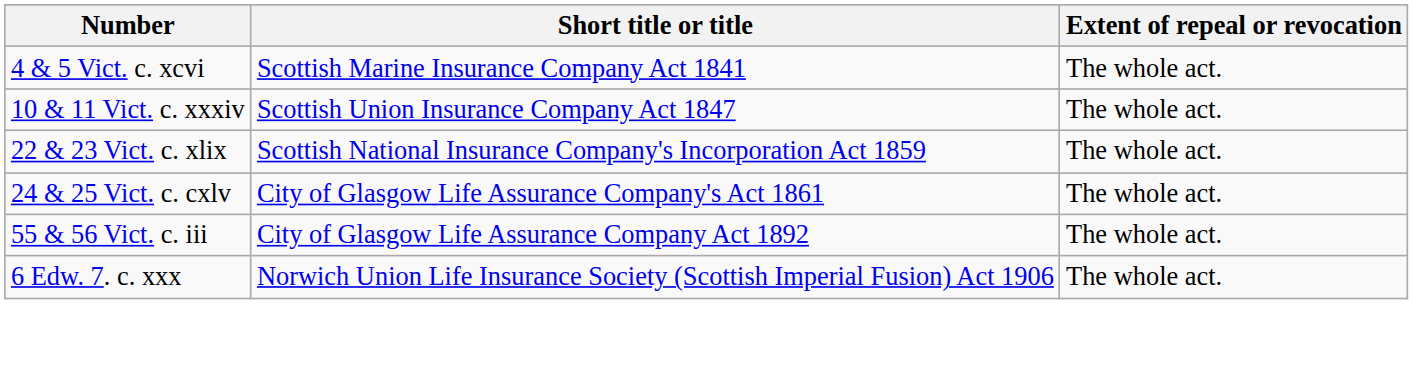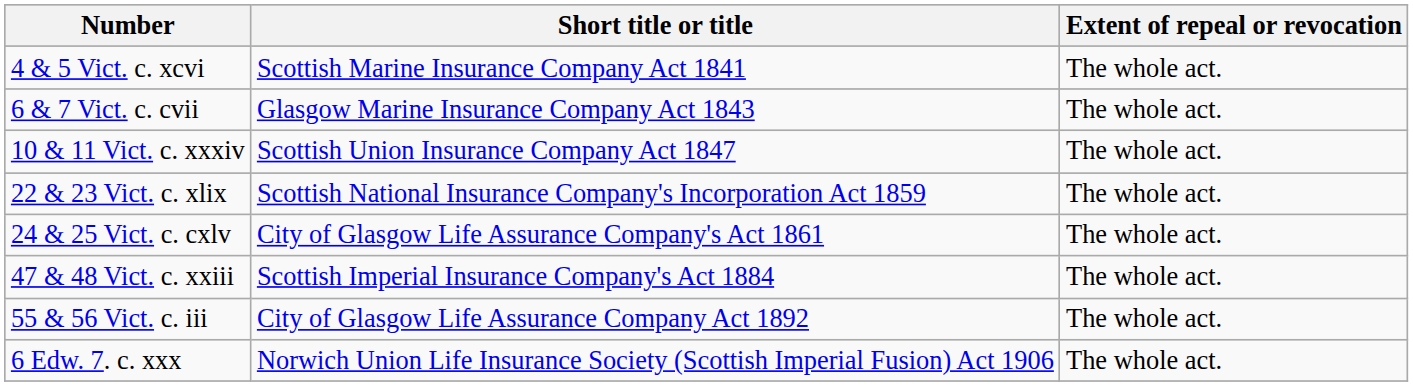+ row: 6 & 7 Vict. c. cvii | Glasgow Marine Insurance Company Act 1843 | The whole act.
+ row: 47 & 48 Vict. c. xxiii | Scottish Imperial Insurance Company's Act 1884 | The whole act.
